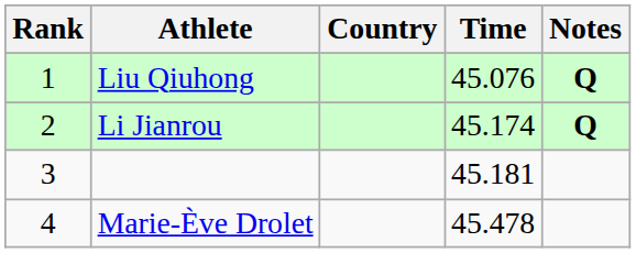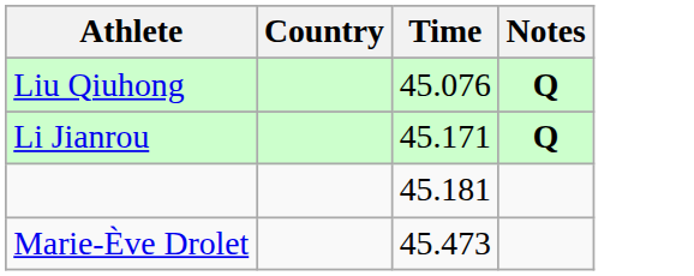- column: Rank | 1 | 2 | 3 | 4
Li Jianrou | Time: 45.174 -> 45.171
Marie-Ève Drolet | Time: 45.478 -> 45.473
